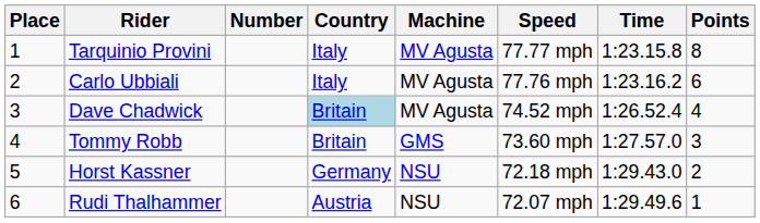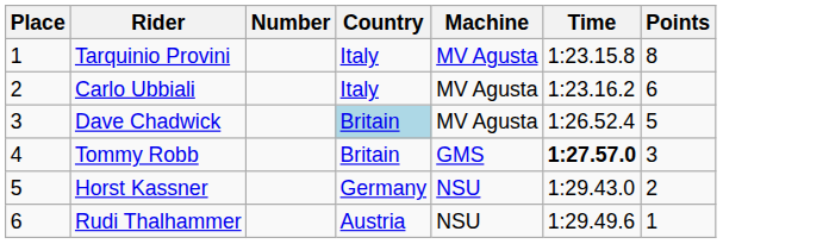- column: Speed | 77.77 mph | 77.76 mph | 74.52 mph | 73.60 mph | 72.18 mph | 72.07 mph
Dave Chadwick | Points: 4 -> 5
Tommy Robb | Time: normal -> bold
